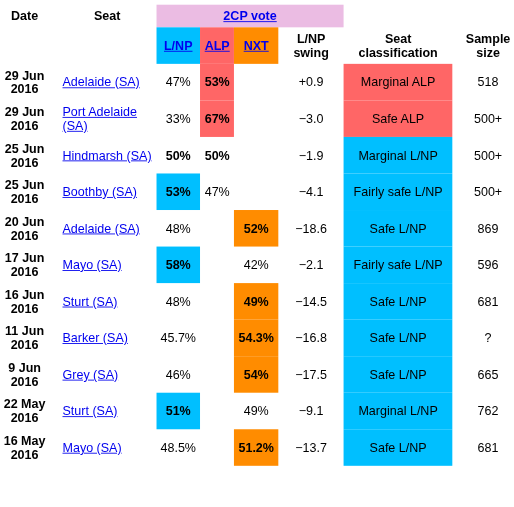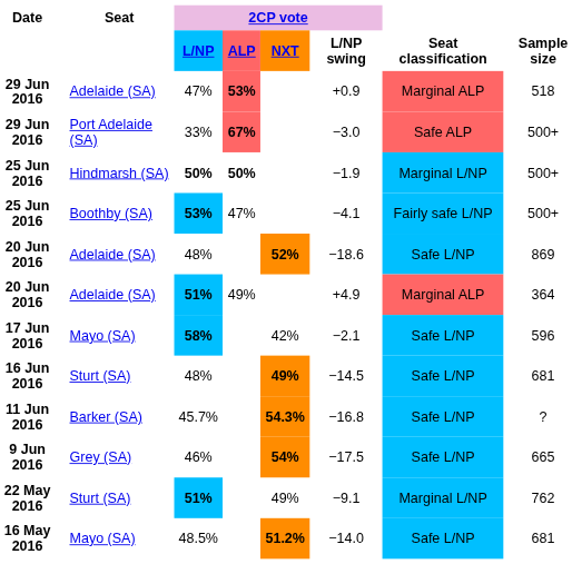+ row: 20 Jun 2016 | Adelaide (SA) | 51% | 49% | +4.9 | Marginal ALP | 364
58% | Seat classification: Fairly safe L/NP -> Safe L/NP
48.5% | 2CP vote / L/NP swing: −13.7 -> −14.0
